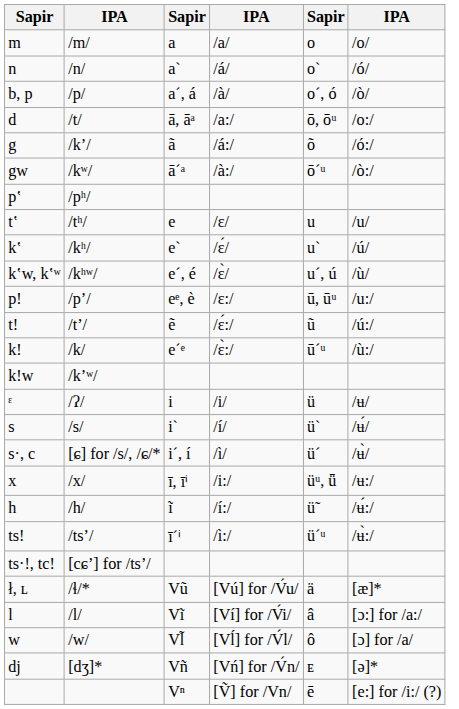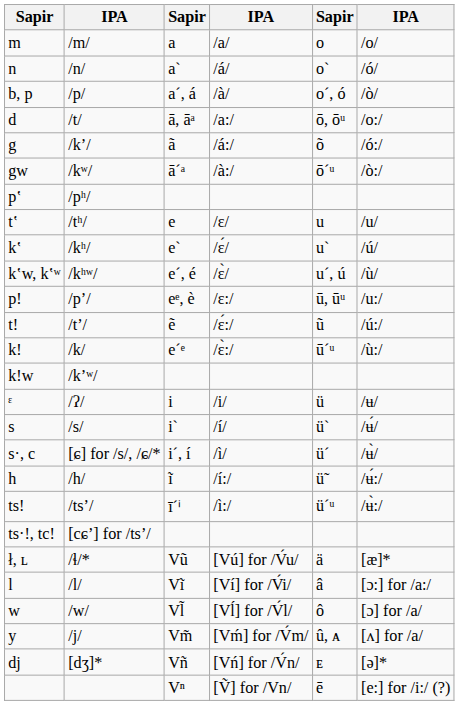- row: x | /x/ | ī, īⁱ | /i:/ | üᵘ, ǖ | /ʉ:/
+ row: y | /j/ | Vm̃ | [Vḿ] for /V́m/ | û, ᴀ | [ʌ] for /a/
